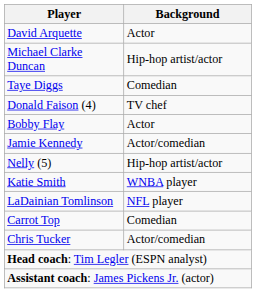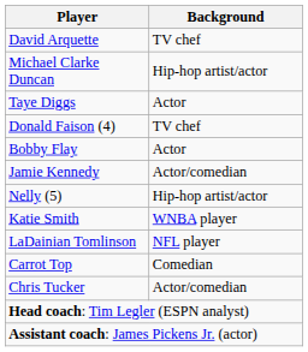David Arquette | Background: Actor -> TV chef
Taye Diggs | Background: Comedian -> Actor
